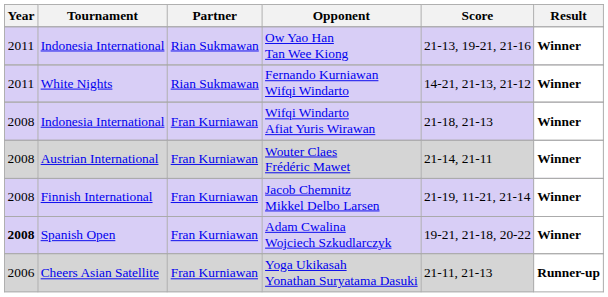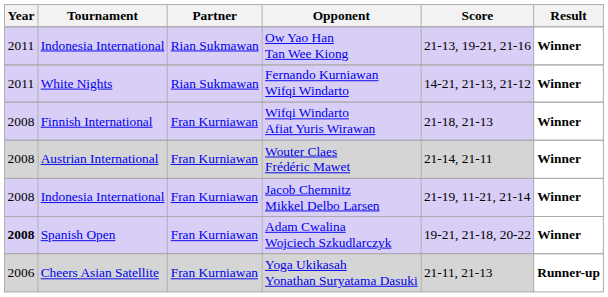Wifqi Windarto Afiat Yuris Wirawan | Tournament: Indonesia International -> Finnish International
Jacob Chemnitz Mikkel Delbo Larsen | Tournament: Finnish International -> Indonesia International
